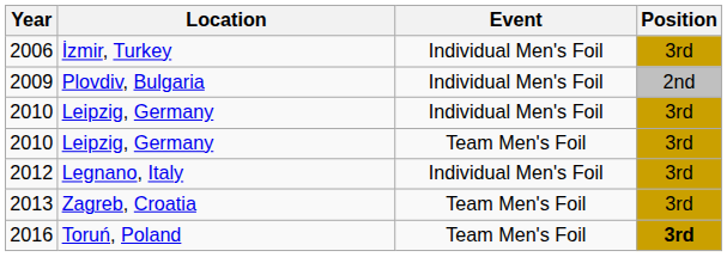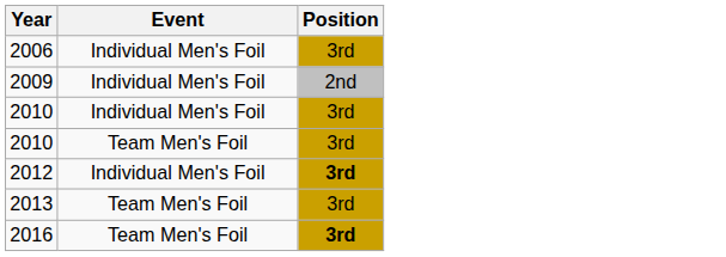- column: Location | İzmir, Turkey | Plovdiv, Bulgaria | Leipzig, Germany | Leipzig, Germany | Legnano, Italy | Zagreb, Croatia | Toruń, Poland
2012 | Position: normal -> bold
